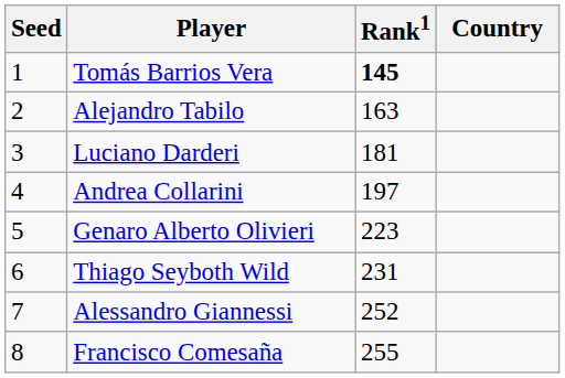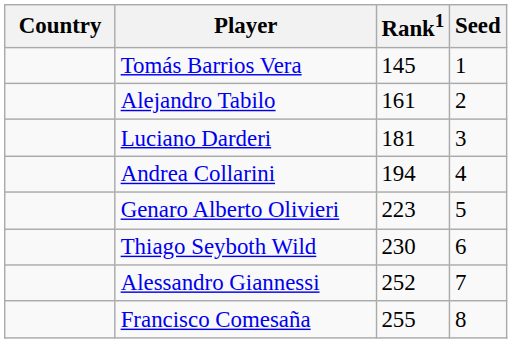columns swapped: Country <-> Seed
Tomás Barrios Vera | Rank1: bold -> normal
Alejandro Tabilo | Rank1: 163 -> 161
Andrea Collarini | Rank1: 197 -> 194
Thiago Seyboth Wild | Rank1: 231 -> 230
